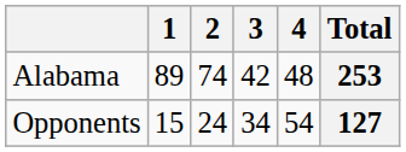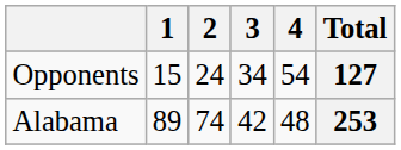rows swapped: Alabama <-> Opponents
